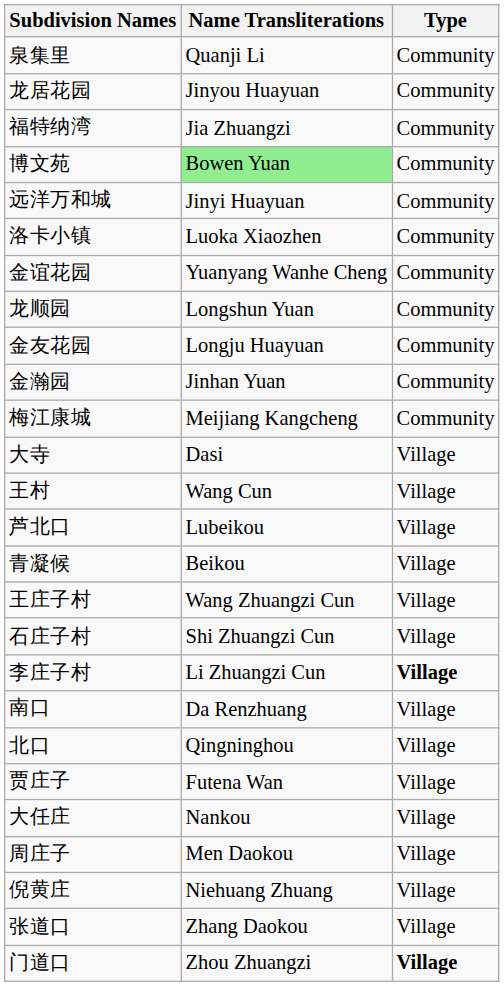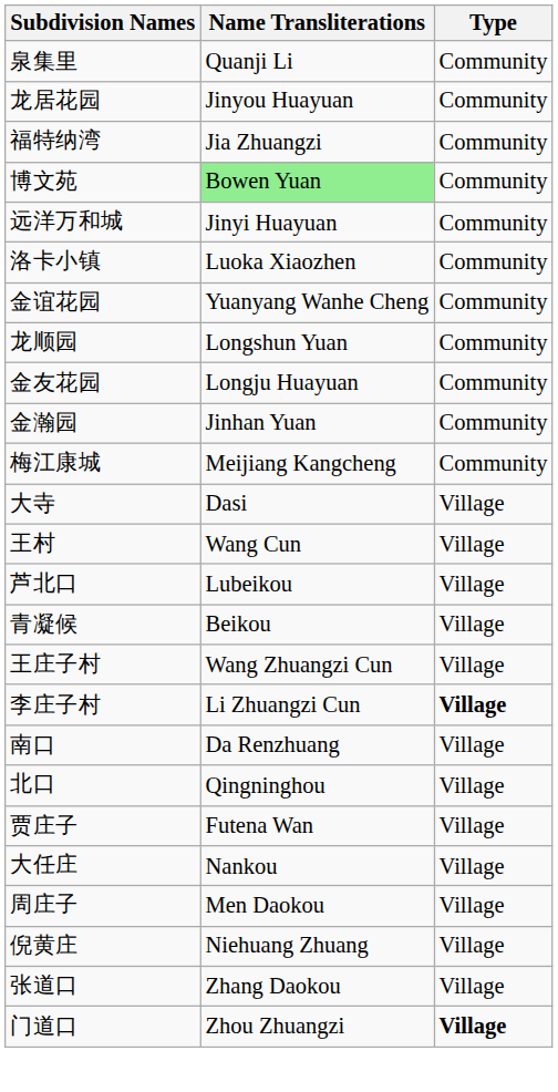- row: 石庄子村 | Shi Zhuangzi Cun | Village
